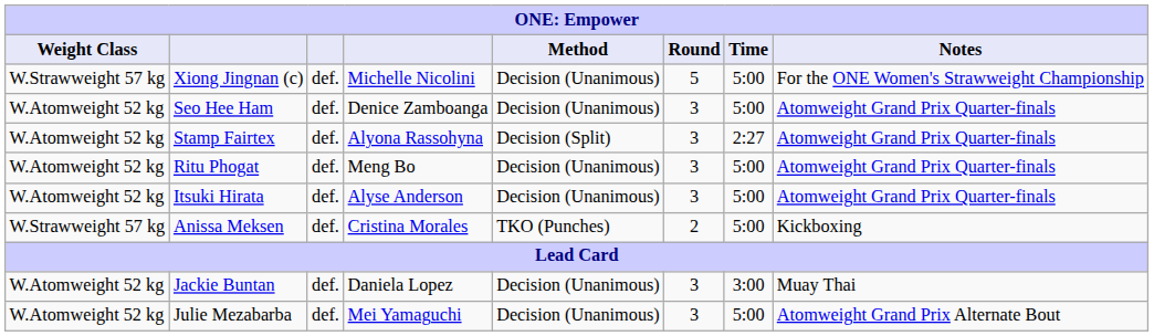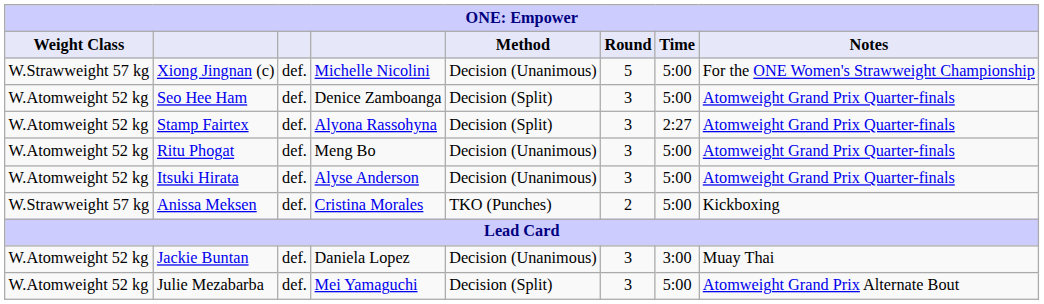Seo Hee Ham | Method: Decision (Unanimous) -> Decision (Split)
Julie Mezabarba | Method: Decision (Unanimous) -> Decision (Split)
